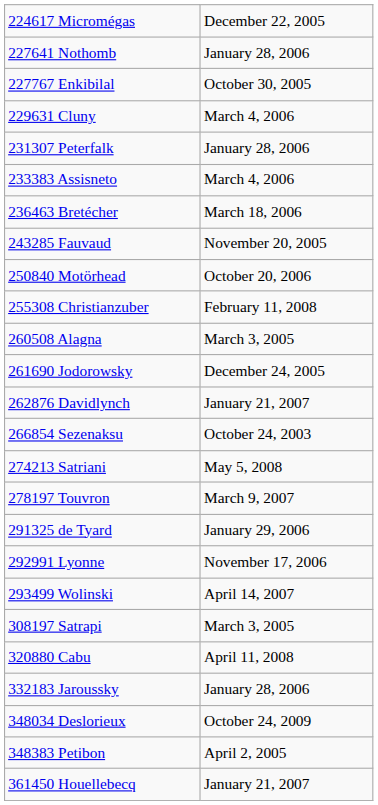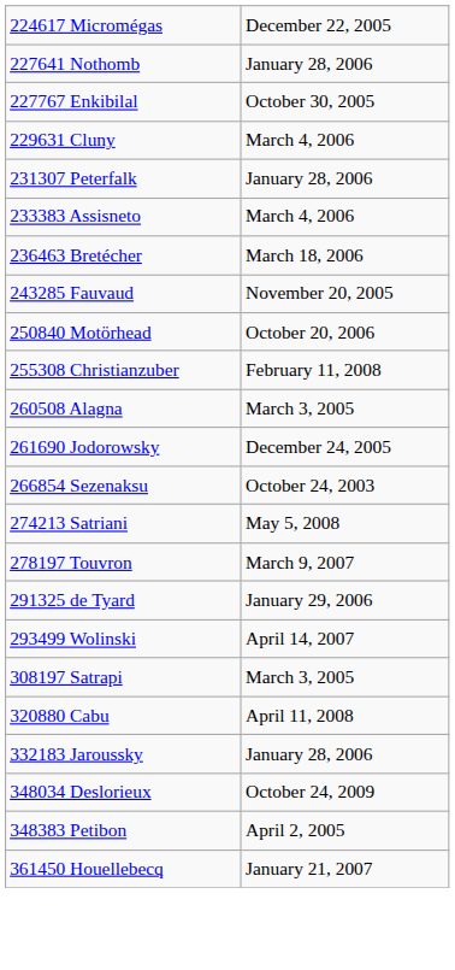- row: 262876 Davidlynch | January 21, 2007
- row: 292991 Lyonne | November 17, 2006
